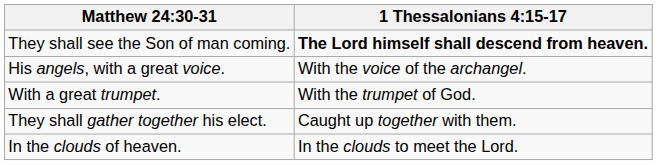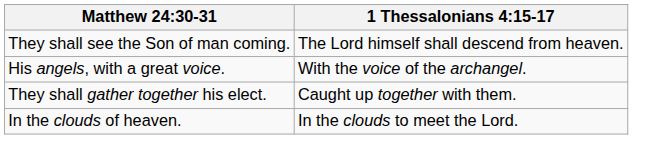They shall see the Son of man coming. | 1 Thessalonians 4:15-17: bold -> normal
- row: With a great trumpet. | With the trumpet of God.
